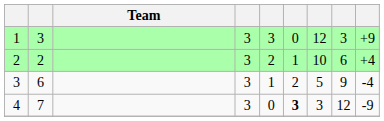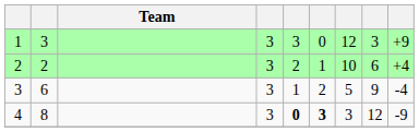4 | column 2: 7 -> 8
4 | column 5: normal -> bold
